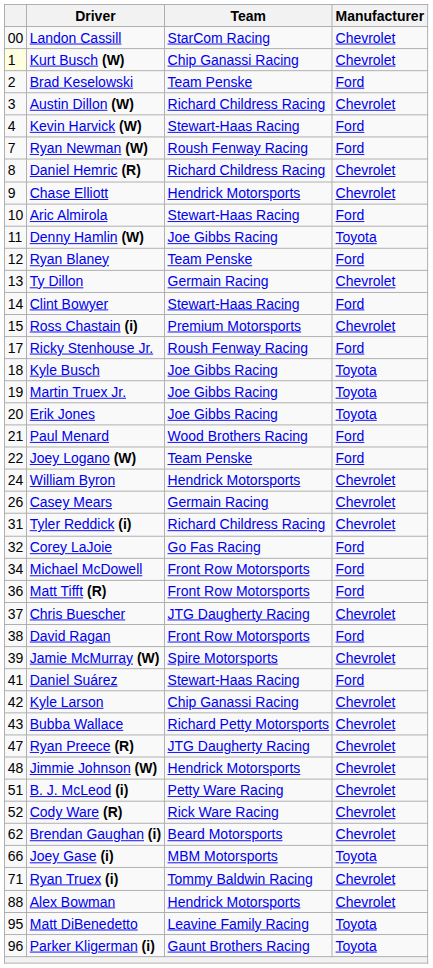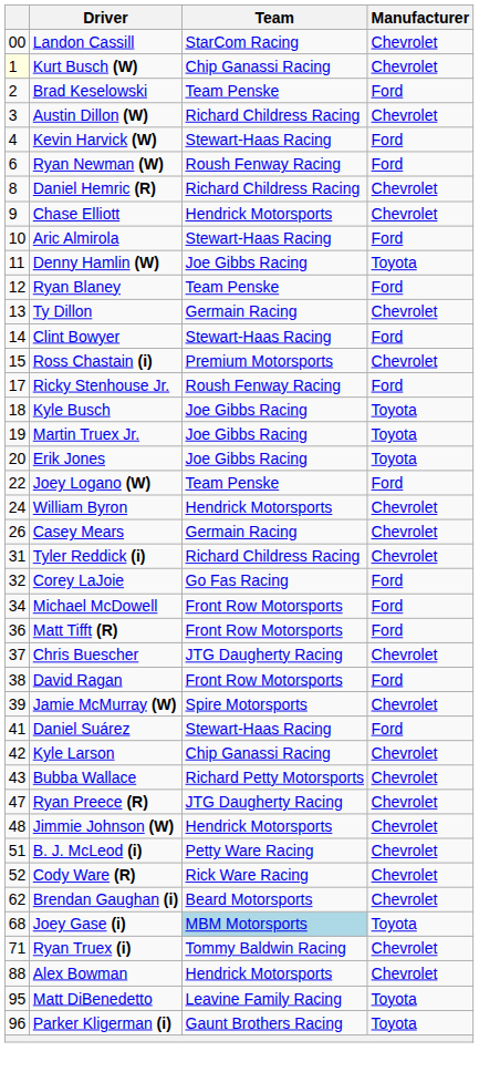Ryan Newman (W) | column 1: 7 -> 6
- row: 21 | Paul Menard | Wood Brothers Racing | Ford
Joey Gase (i) | column 1: 66 -> 68
Joey Gase (i) | Team: no background -> lightblue background
